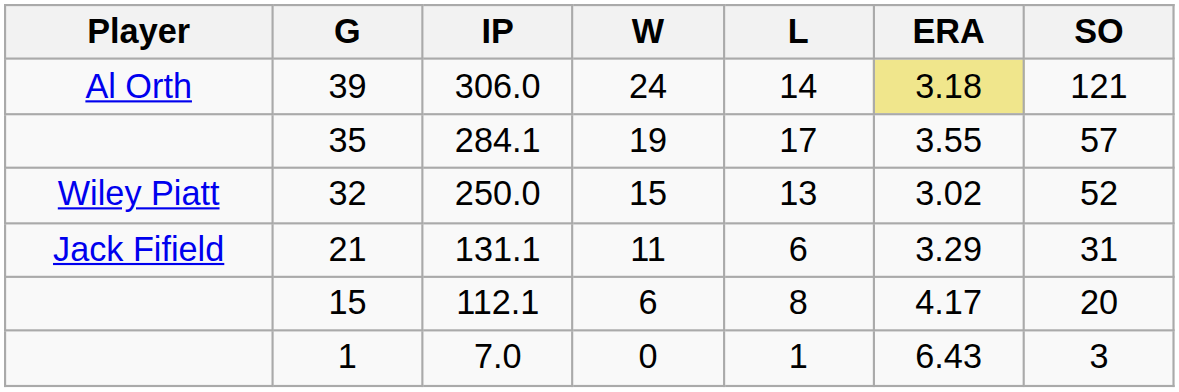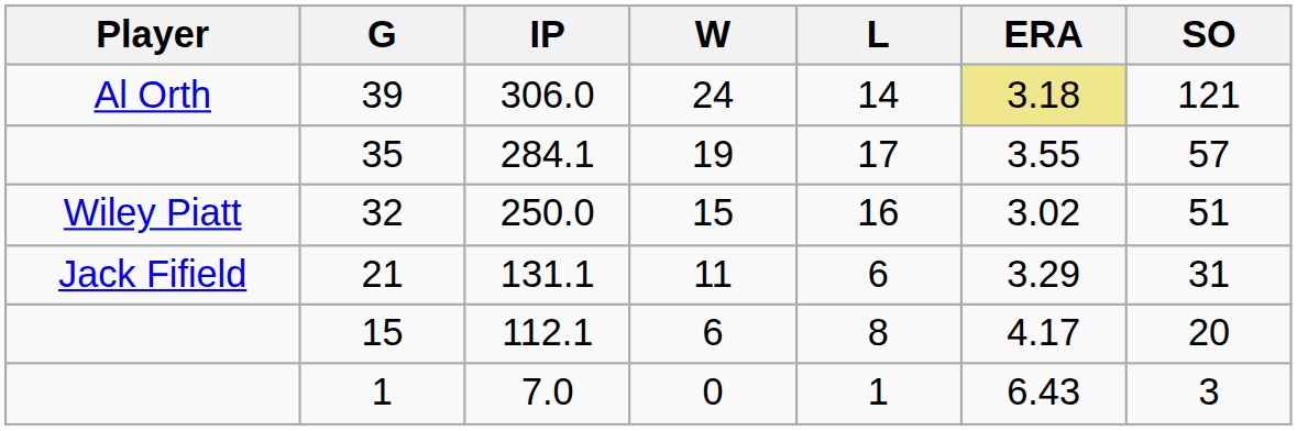32 | L: 13 -> 16
32 | SO: 52 -> 51
